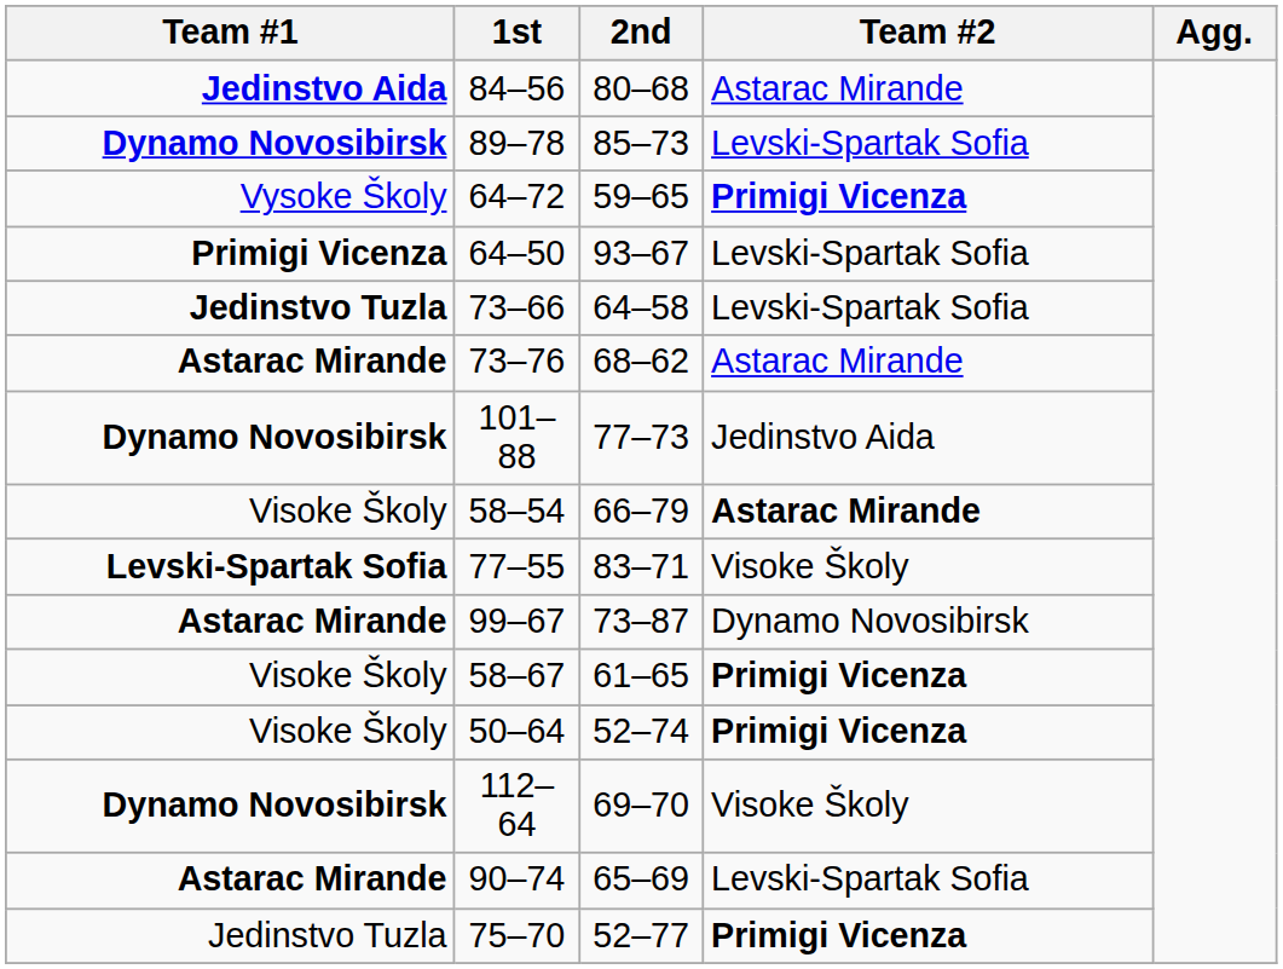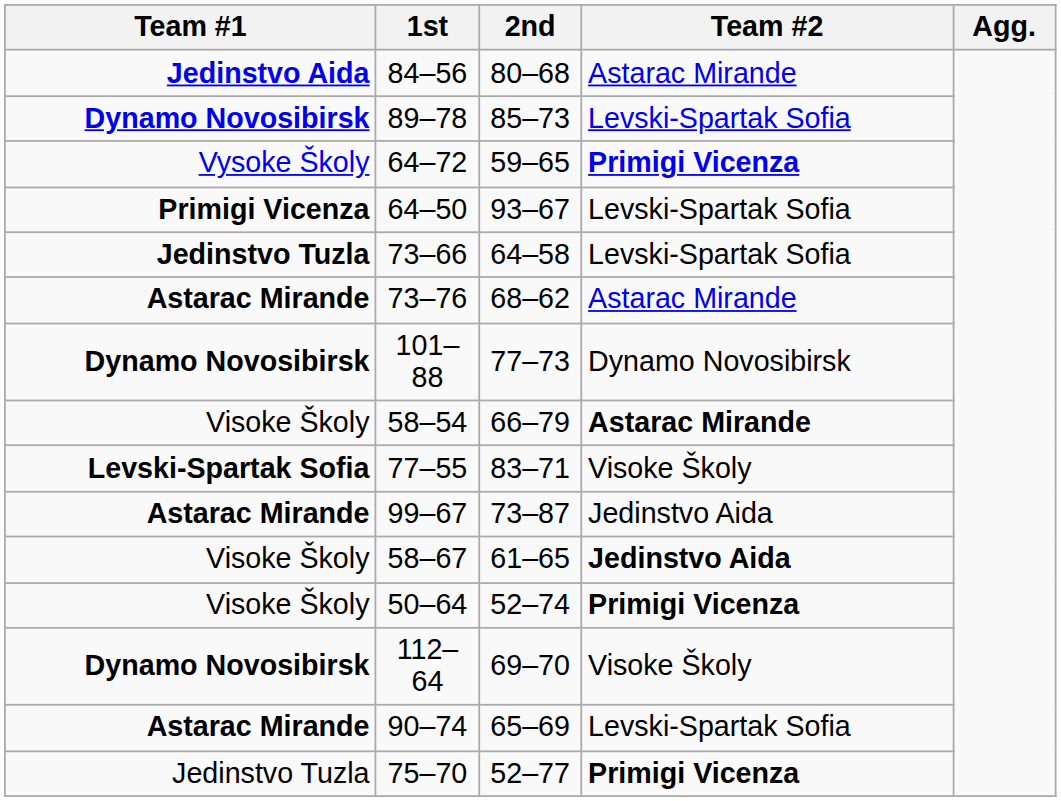101–88 | Team #2: Jedinstvo Aida -> Dynamo Novosibirsk
99–67 | Team #2: Dynamo Novosibirsk -> Jedinstvo Aida
58–67 | Team #2: Primigi Vicenza -> Jedinstvo Aida
